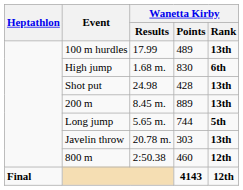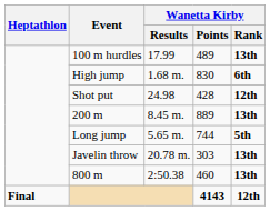Shot put | Wanetta Kirby / Rank: 13th -> 12th
800 m | Wanetta Kirby / Rank: 12th -> 13th
